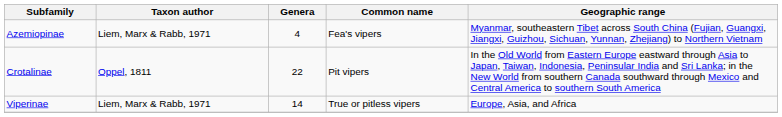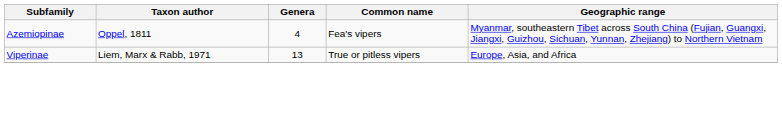Azemiopinae | Taxon author: Liem, Marx & Rabb, 1971 -> Oppel, 1811
- row: Crotalinae | Oppel, 1811 | 22 | Pit vipers | In the Old World from Eastern Europe eastward through Asia to Japan, Taiwan, Indonesia, Peninsular India and Sri Lanka; in the New World from southern Canada southward through Mexico and Central America to southern South America
Viperinae | Genera: 14 -> 13
